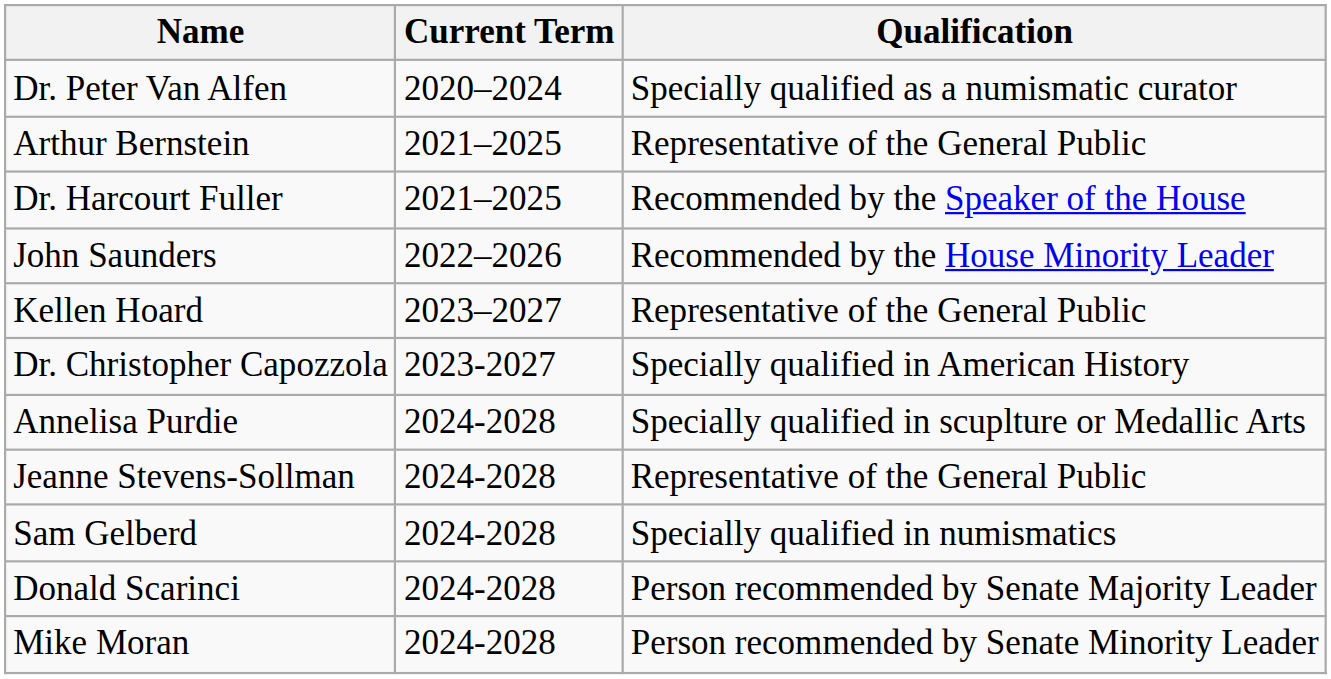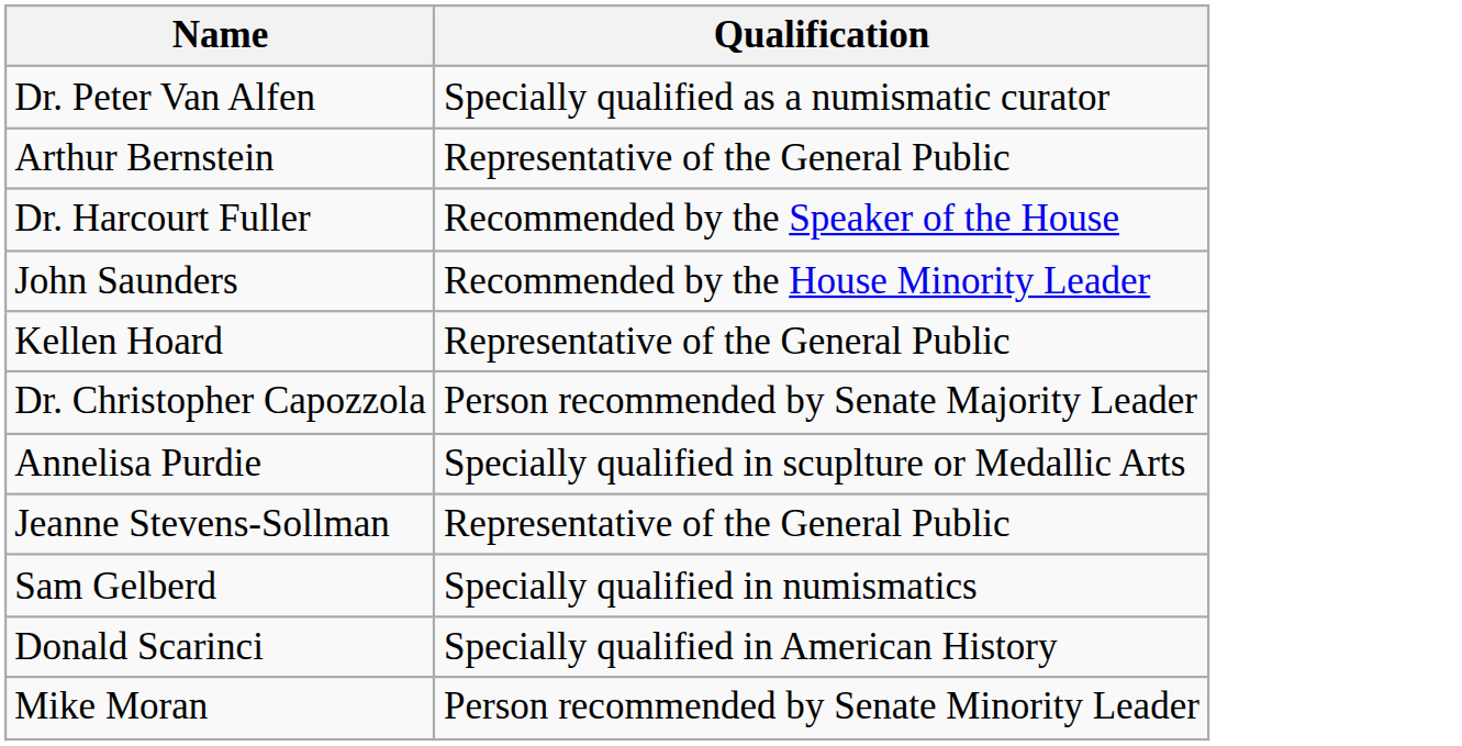- column: Current Term | 2020–2024 | 2021–2025 | 2021–2025 | 2022–2026 | 2023–2027 | 2023-2027 | 2024-2028 | 2024-2028 | 2024-2028 | 2024-2028 | 2024-2028
Dr. Christopher Capozzola | Qualification: Specially qualified in American History -> Person recommended by Senate Majority Leader
Donald Scarinci | Qualification: Person recommended by Senate Majority Leader -> Specially qualified in American History
